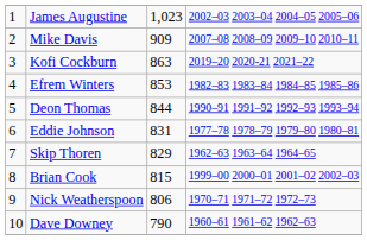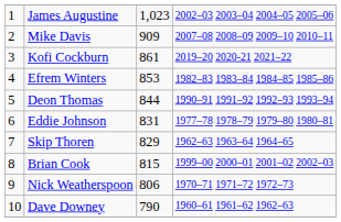Kofi Cockburn | column 3: 863 -> 861
